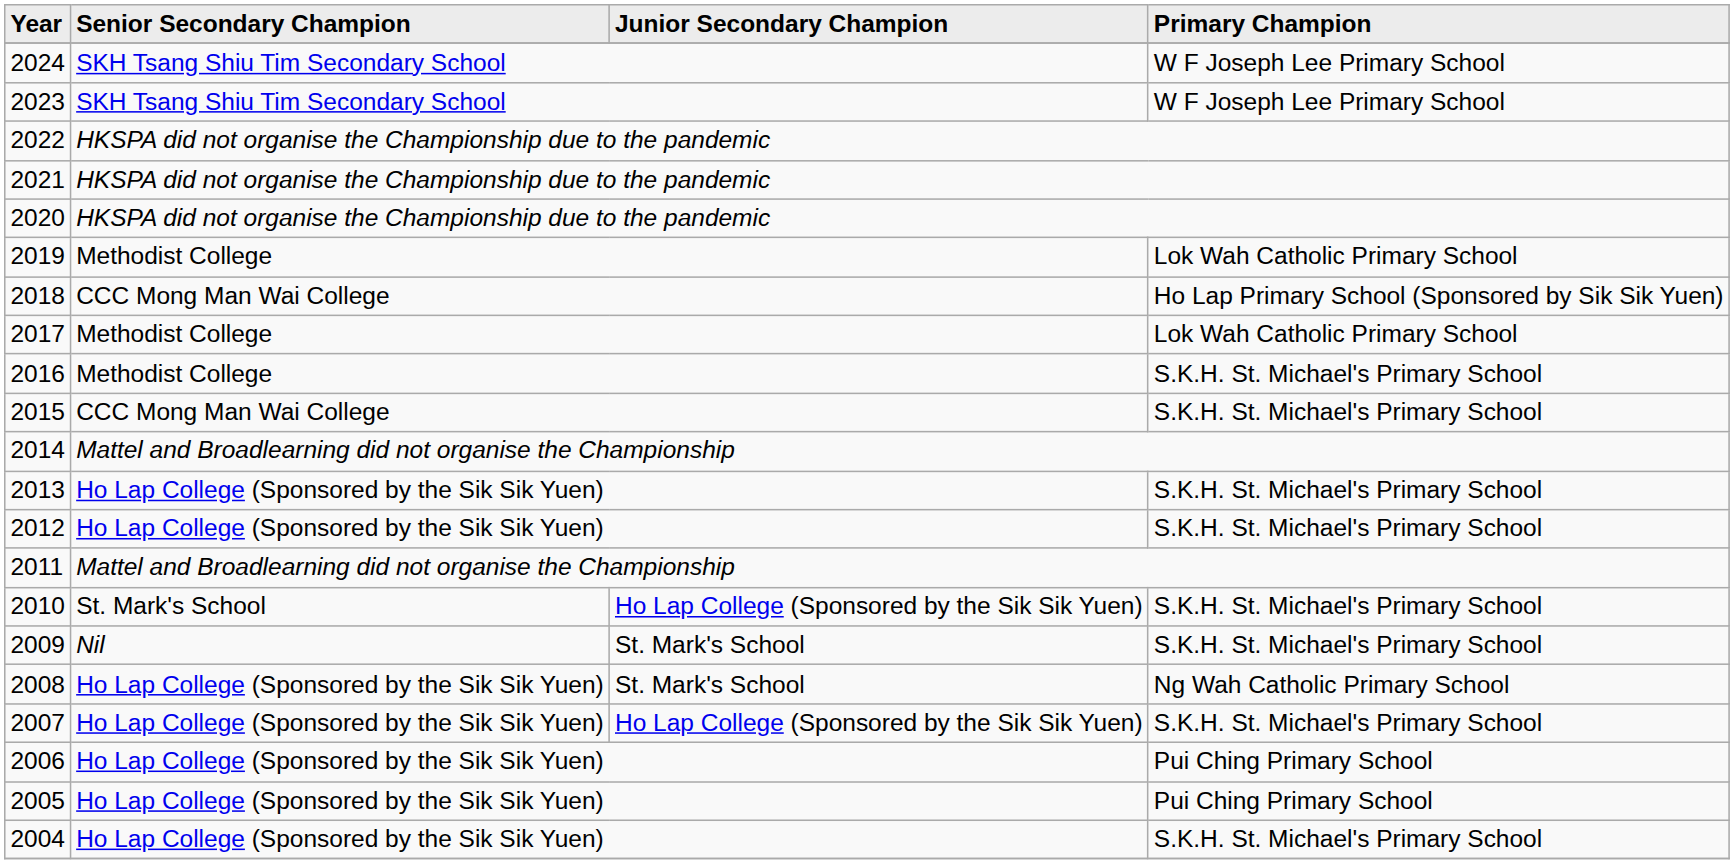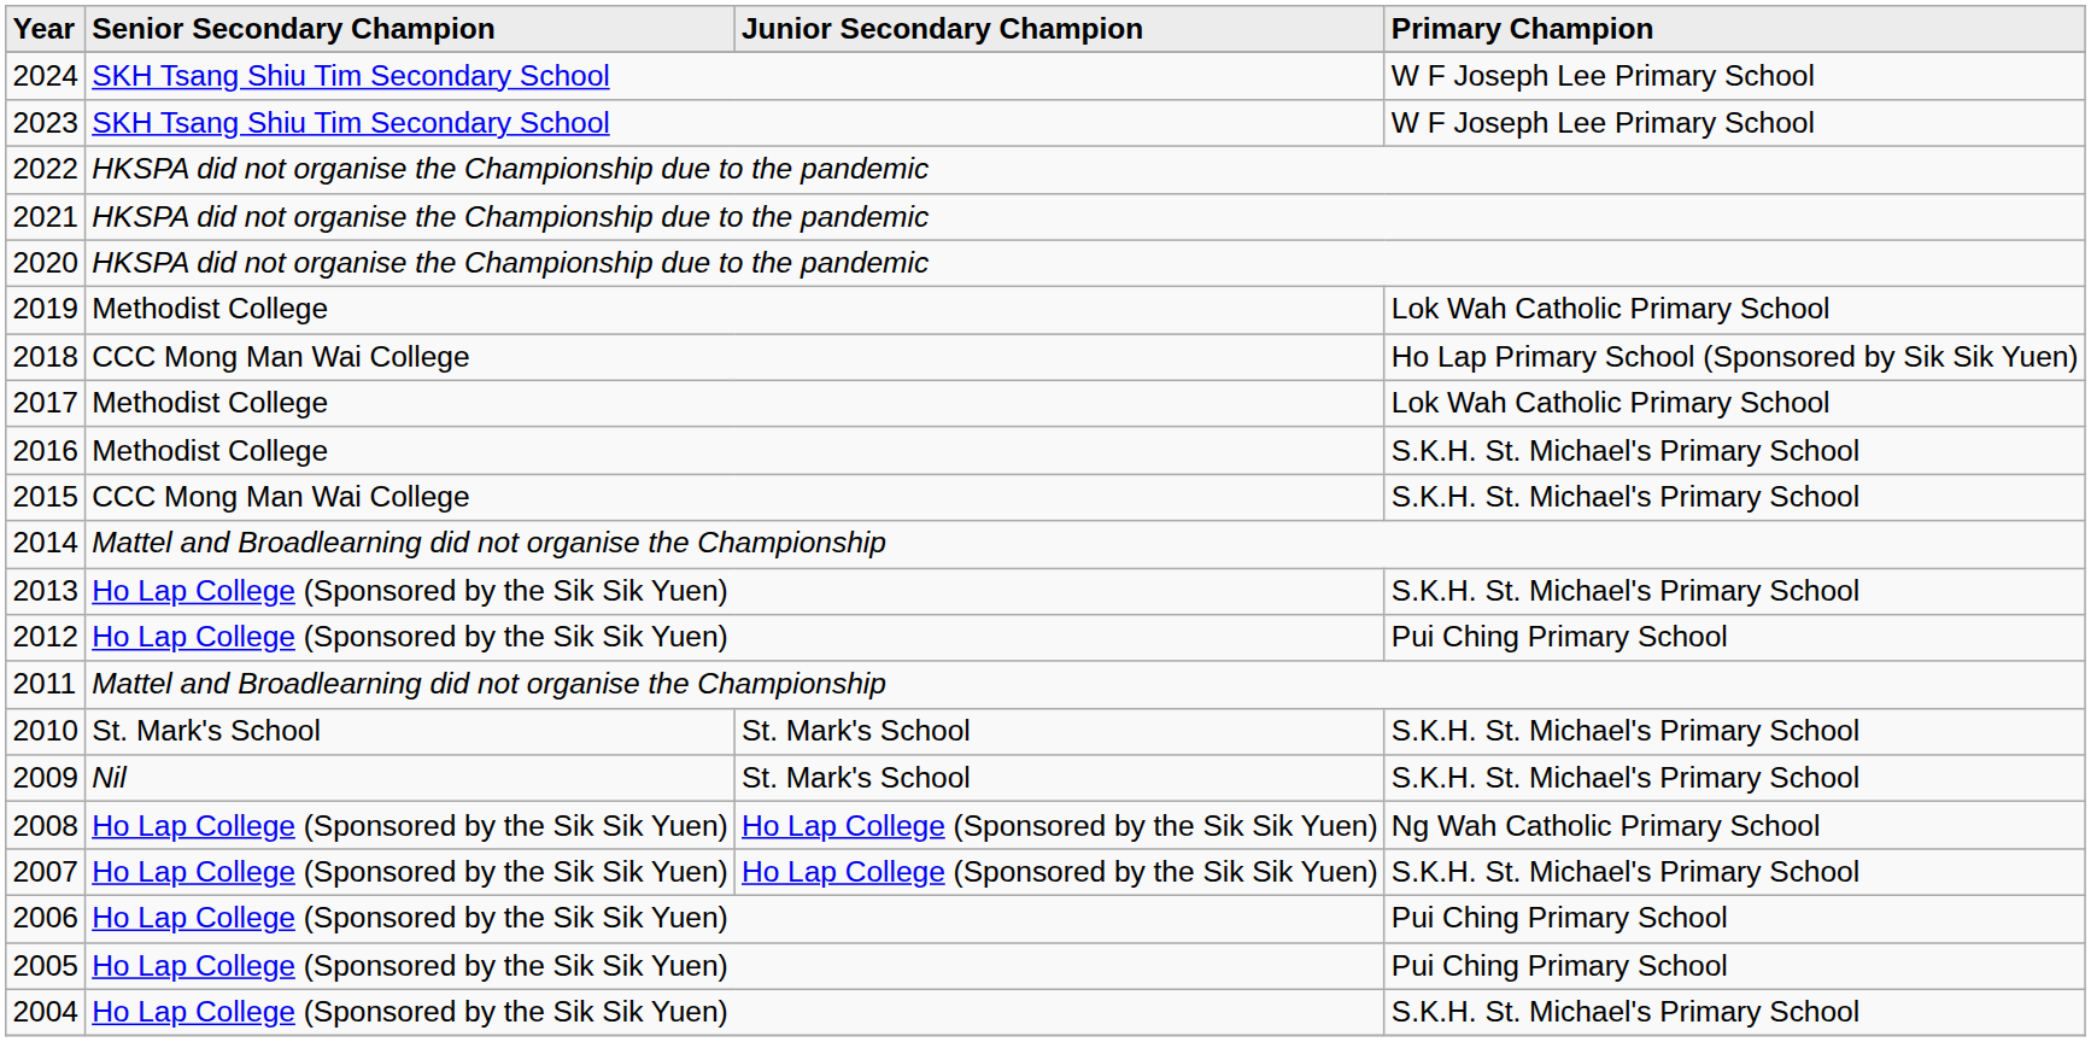2012 | Primary Champion: S.K.H. St. Michael's Primary School -> Pui Ching Primary School
2010 | Junior Secondary Champion: Ho Lap College (Sponsored by the Sik Sik Yuen) -> St. Mark's School
2008 | Junior Secondary Champion: St. Mark's School -> Ho Lap College (Sponsored by the Sik Sik Yuen)
